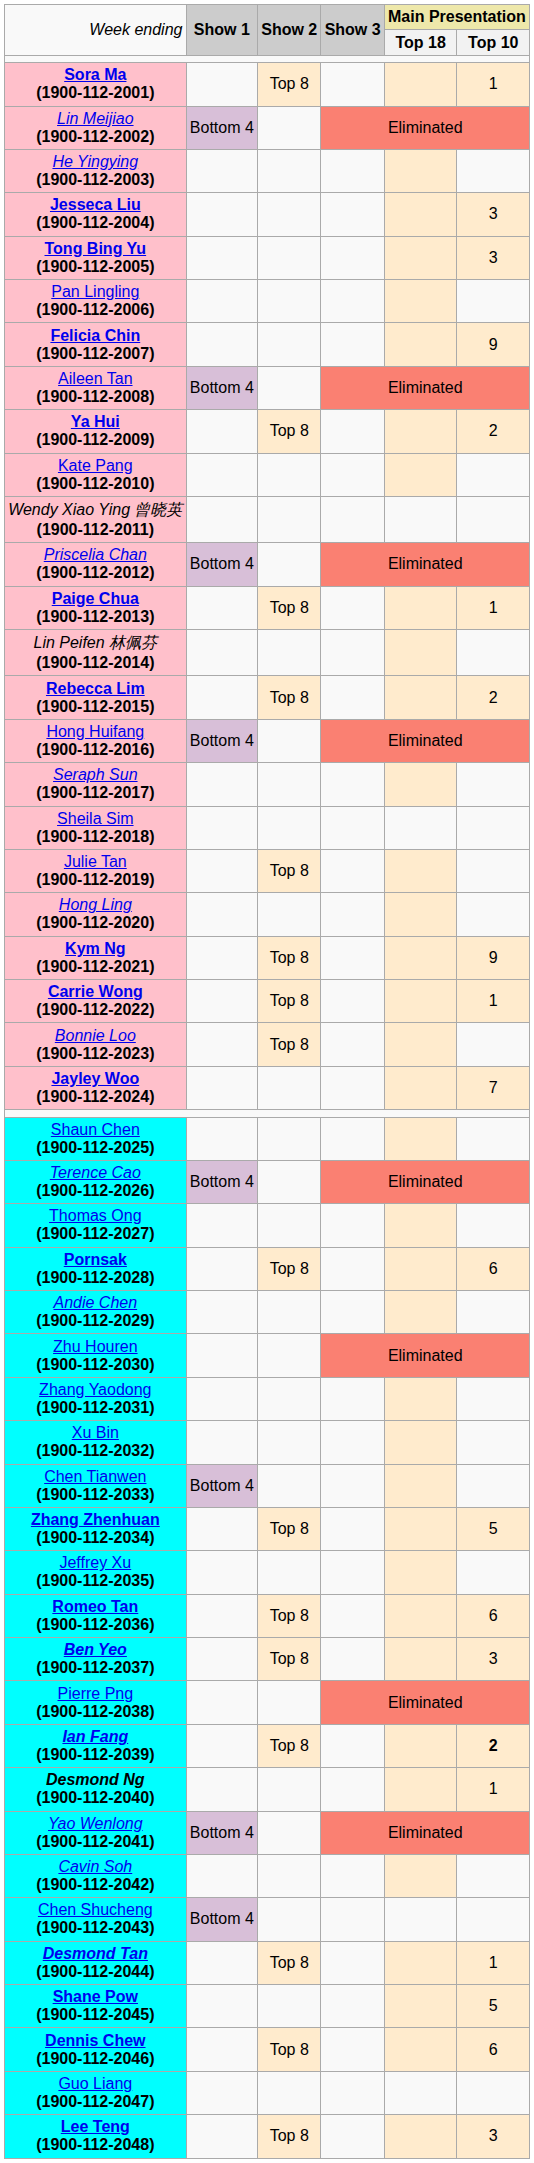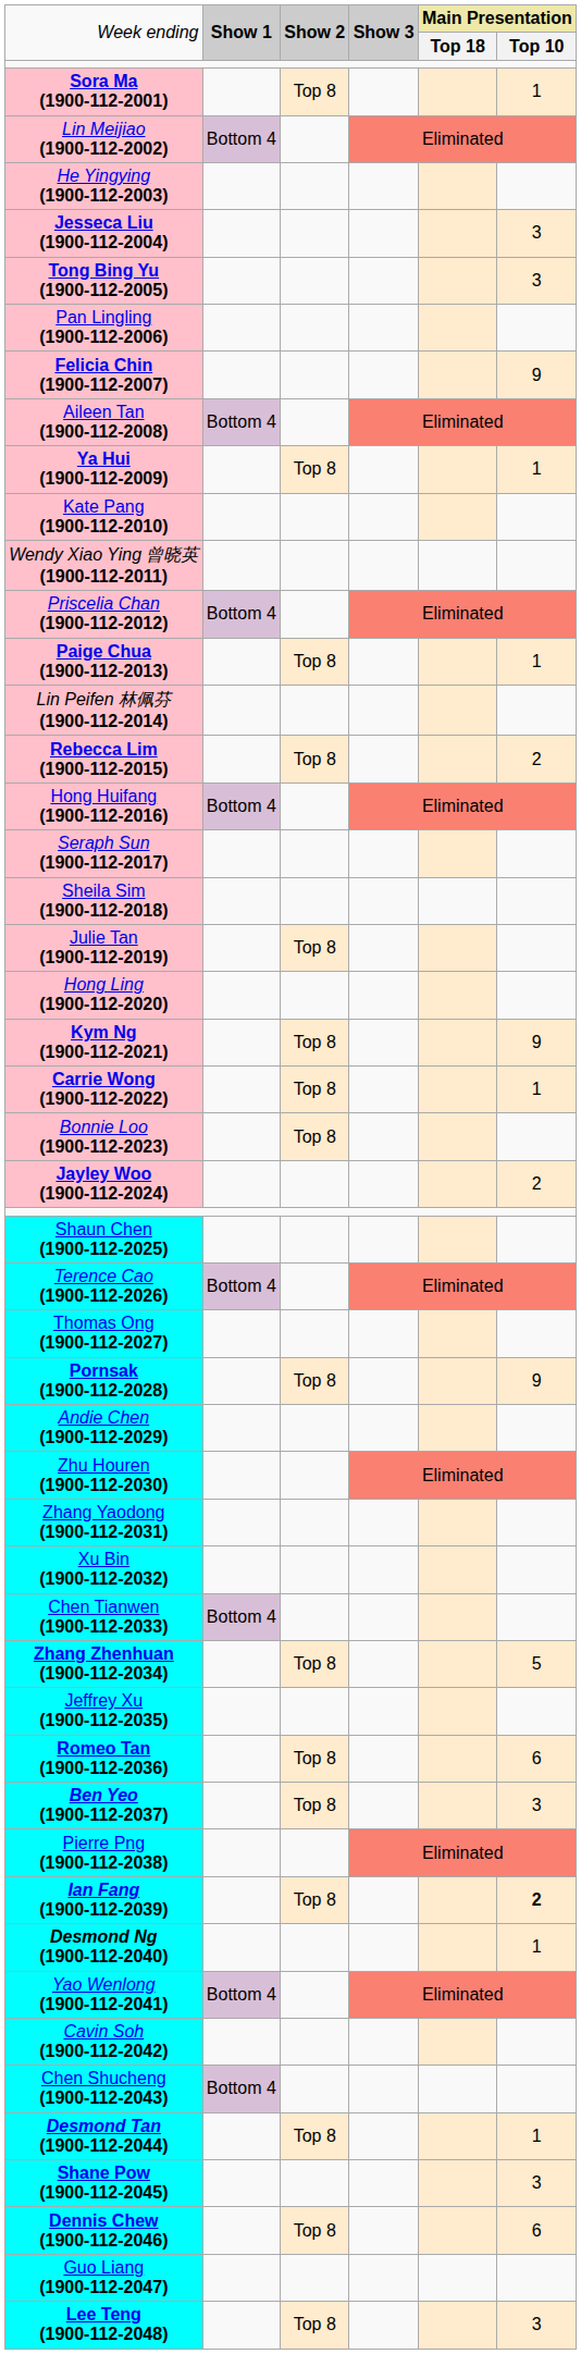Ya Hui (1900-112-2009) | column 6: 2 -> 1
Jayley Woo (1900-112-2024) | column 6: 7 -> 2
Pornsak (1900-112-2028) | column 6: 6 -> 9
Shane Pow (1900-112-2045) | column 6: 5 -> 3
